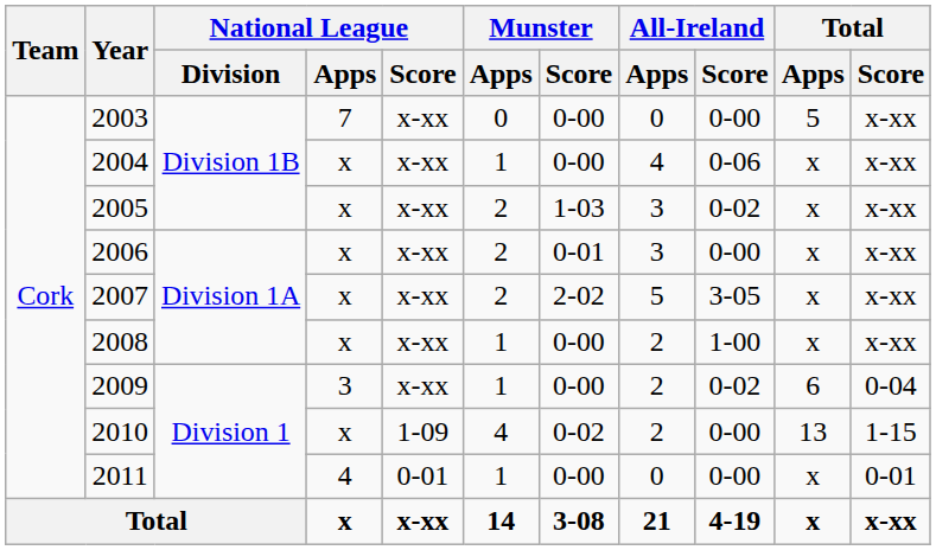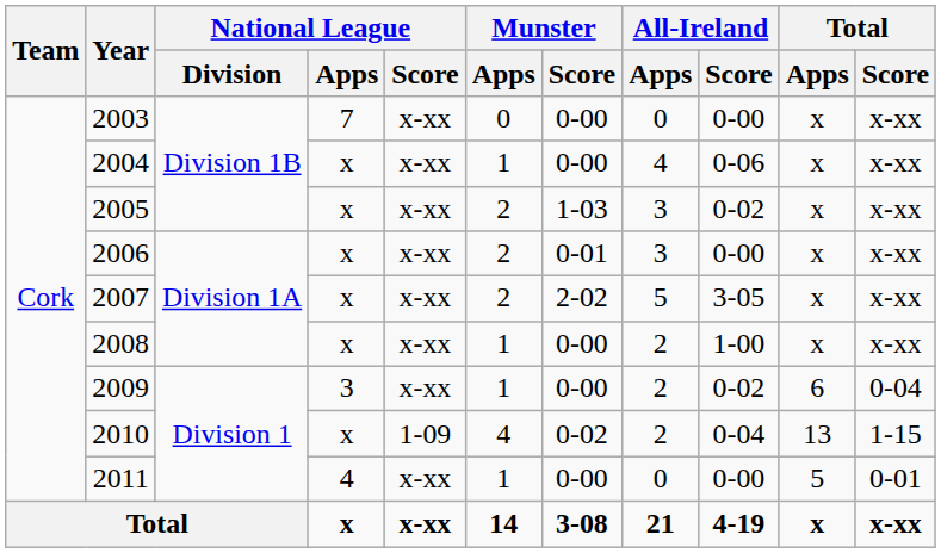2003 | Total / Apps: 5 -> x
2010 | All-Ireland / Score: 0-00 -> 0-04
2011 | National League / Score: 0-01 -> x-xx
2011 | Total / Apps: x -> 5
